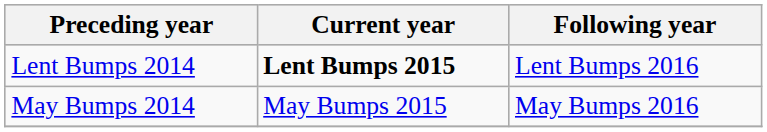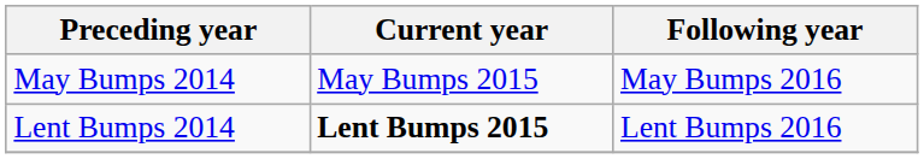rows swapped: Lent Bumps 2014 <-> May Bumps 2014
